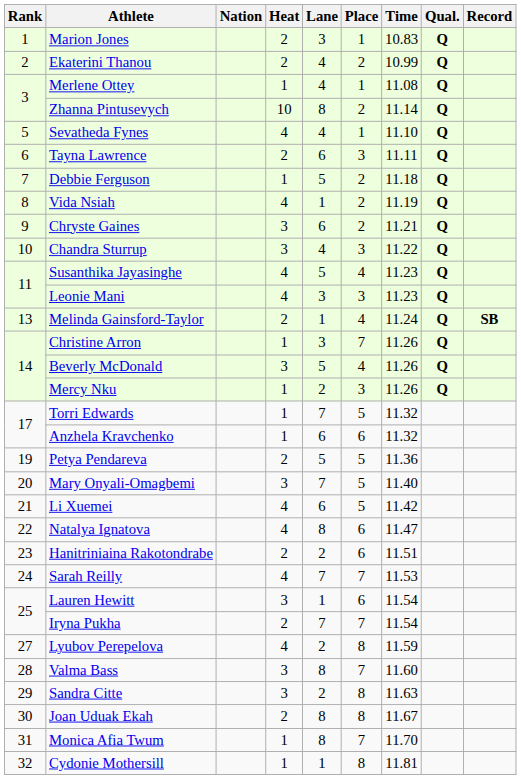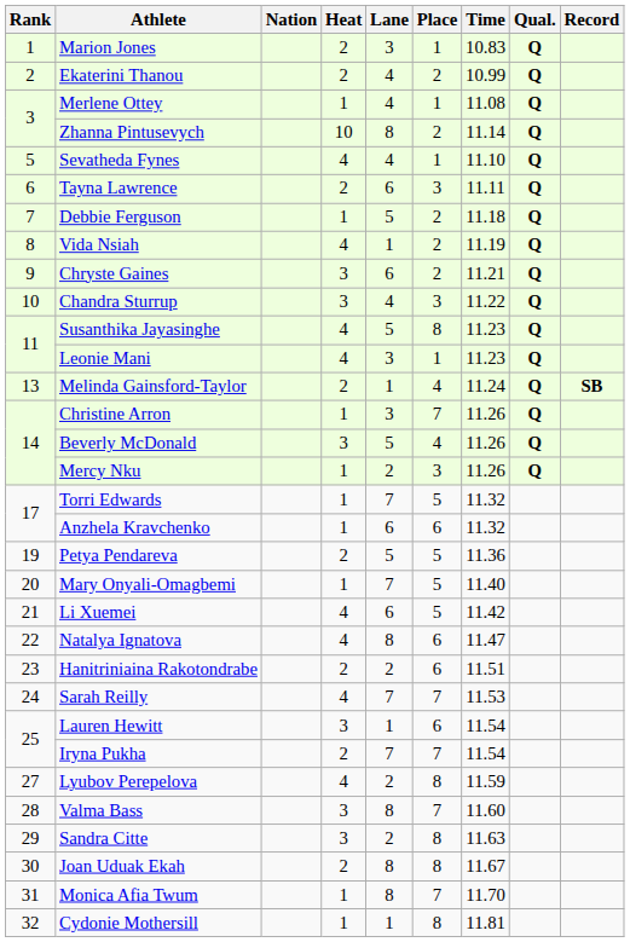Susanthika Jayasinghe | Place: 4 -> 8
Leonie Mani | Place: 3 -> 1
Mary Onyali-Omagbemi | Heat: 3 -> 1
